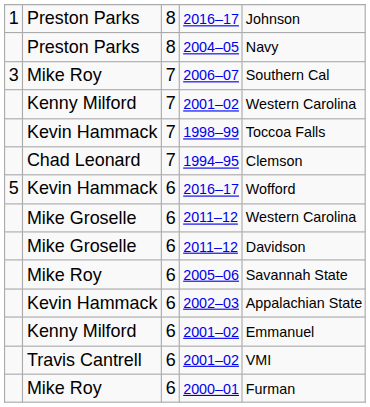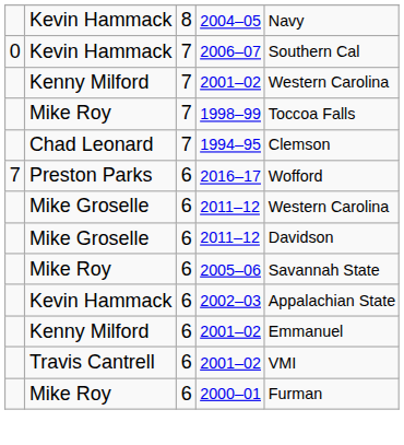- row: 1 | Preston Parks | 8 | 2016–17 | Johnson
2004–05 | column 2: Preston Parks -> Kevin Hammack
2006–07 | column 1: 3 -> 0
2006–07 | column 2: Mike Roy -> Kevin Hammack
1998–99 | column 2: Kevin Hammack -> Mike Roy
6 / 2016–17 | column 1: 5 -> 7
6 / 2016–17 | column 2: Kevin Hammack -> Preston Parks
